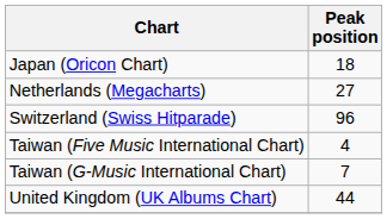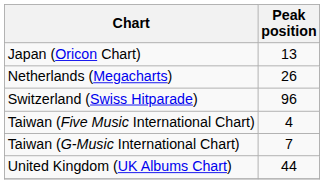Japan (Oricon Chart) | Peak position: 18 -> 13
Netherlands (Megacharts) | Peak position: 27 -> 26
